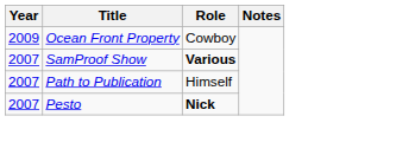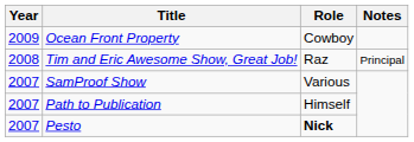+ row: 2008 | Tim and Eric Awesome Show, Great Job! | Raz | Principal
SamProof Show | Role: bold -> normal
